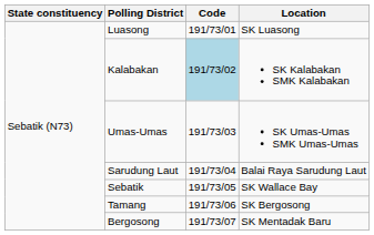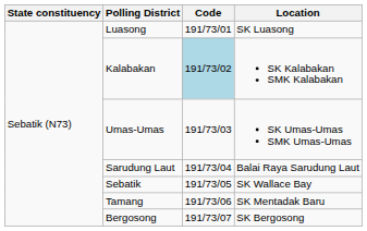Tamang | Location: SK Bergosong -> SK Mentadak Baru
Bergosong | Location: SK Mentadak Baru -> SK Bergosong
